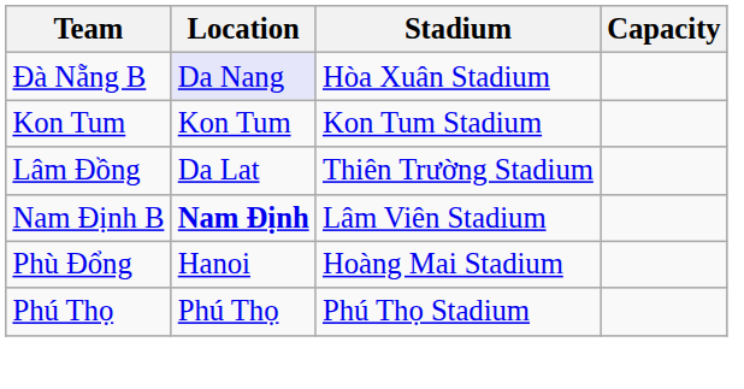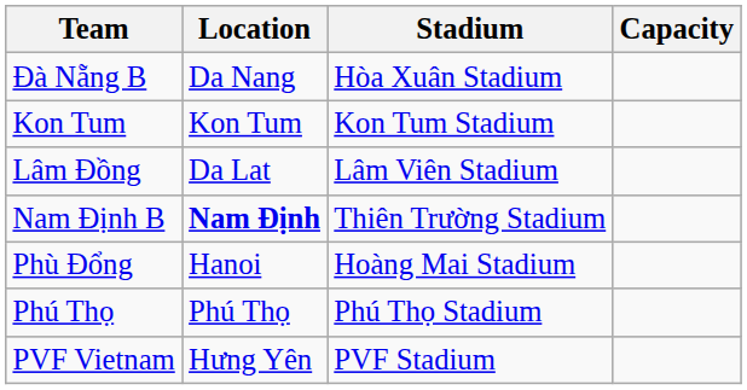Đà Nẵng B | Location: lavender background -> no background
Lâm Đồng | Stadium: Thiên Trường Stadium -> Lâm Viên Stadium
Nam Định B | Stadium: Lâm Viên Stadium -> Thiên Trường Stadium
+ row: PVF Vietnam | Hưng Yên | PVF Stadium
